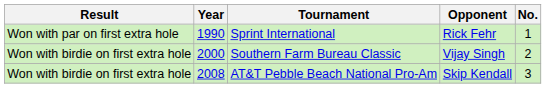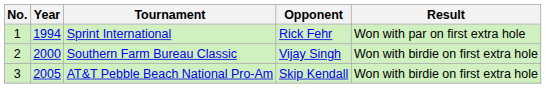columns swapped: No. <-> Result
Sprint International | Year: 1990 -> 1994
AT&T Pebble Beach National Pro-Am | Year: 2008 -> 2005
